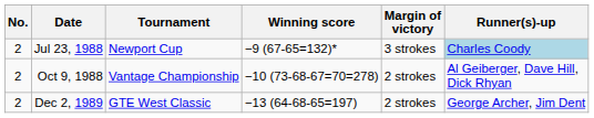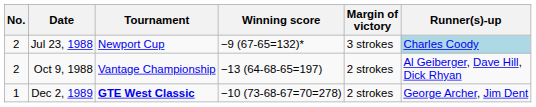Oct 9, 1988 | Winning score: −10 (73-68-67=70=278) -> −13 (64-68-65=197)
Dec 2, 1989 | No.: 2 -> 1
Dec 2, 1989 | Tournament: normal -> bold
Dec 2, 1989 | Winning score: −13 (64-68-65=197) -> −10 (73-68-67=70=278)
